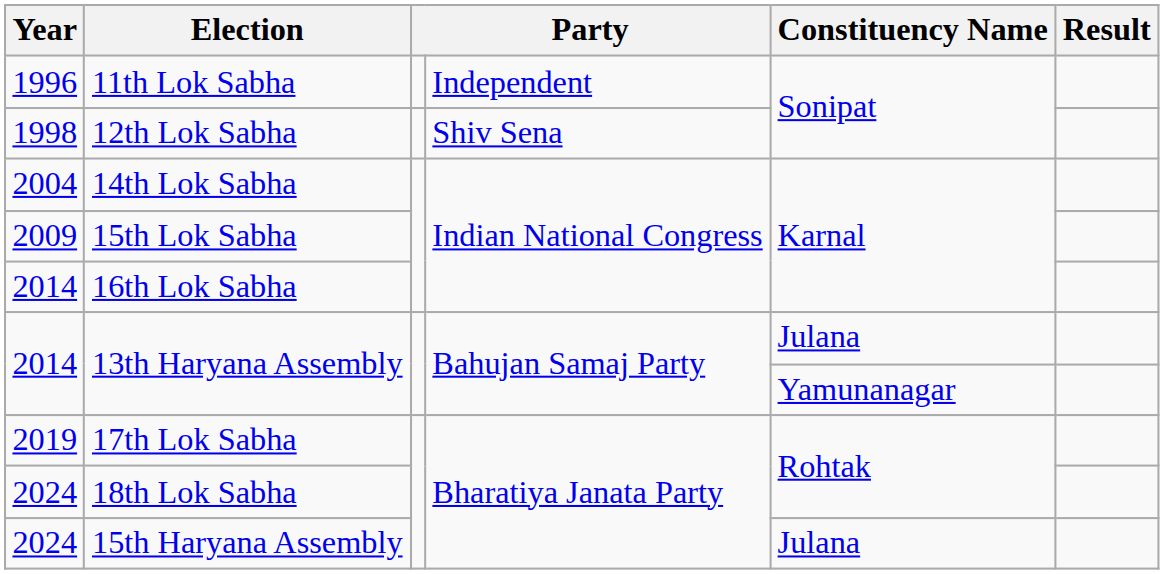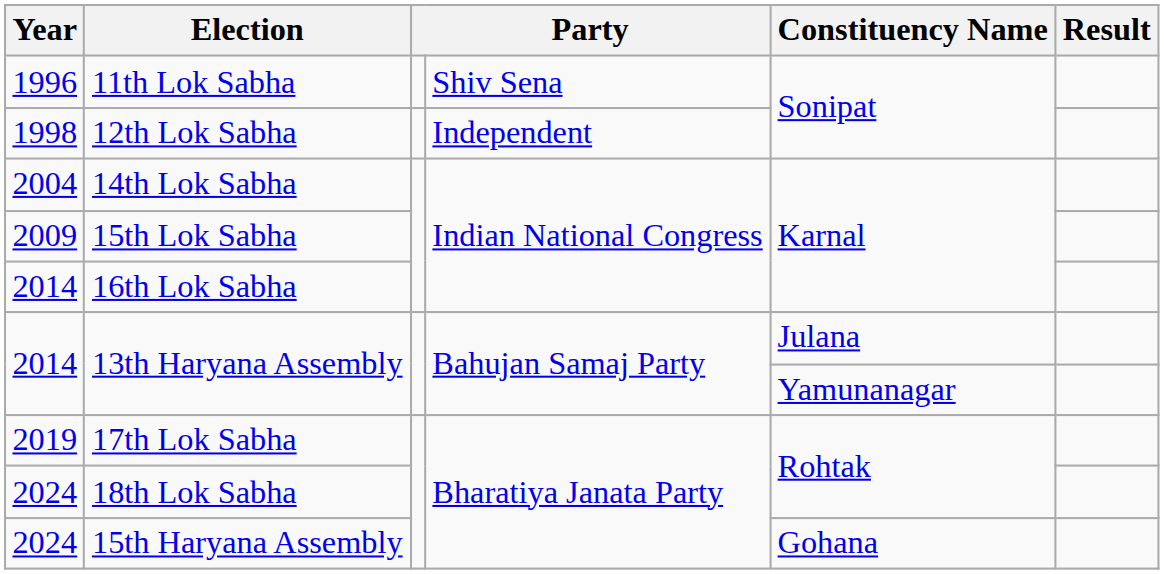11th Lok Sabha | column 4: Independent -> Shiv Sena
12th Lok Sabha | column 4: Shiv Sena -> Independent
15th Haryana Assembly | Constituency Name: Julana -> Gohana
